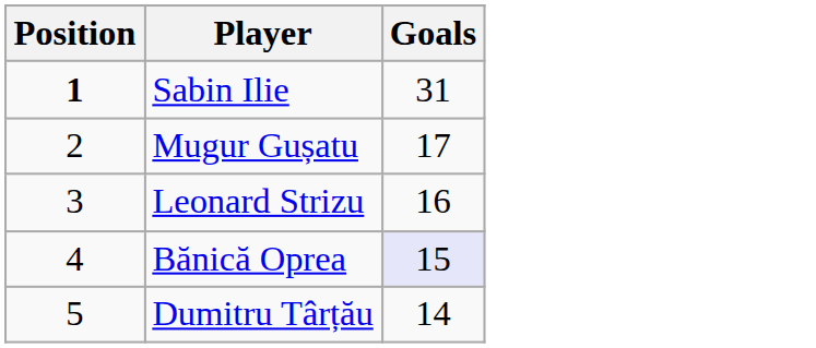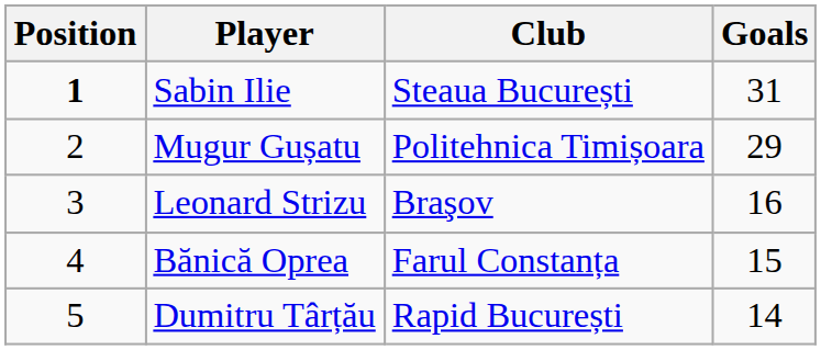+ column: Club | Steaua București | Politehnica Timișoara | Braşov | Farul Constanța | Rapid București
Mugur Gușatu | Goals: 17 -> 29
Bănică Oprea | Goals: lavender background -> no background
